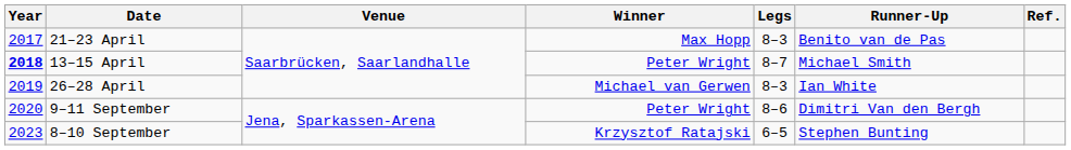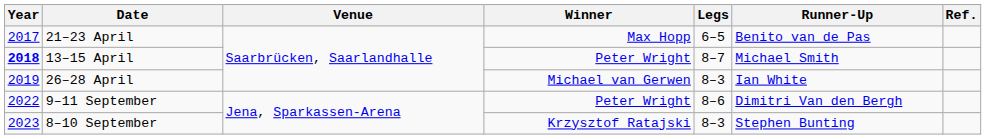21–23 April | Legs: 8–3 -> 6–5
9–11 September | Year: 2020 -> 2022
8–10 September | Legs: 6–5 -> 8–3
